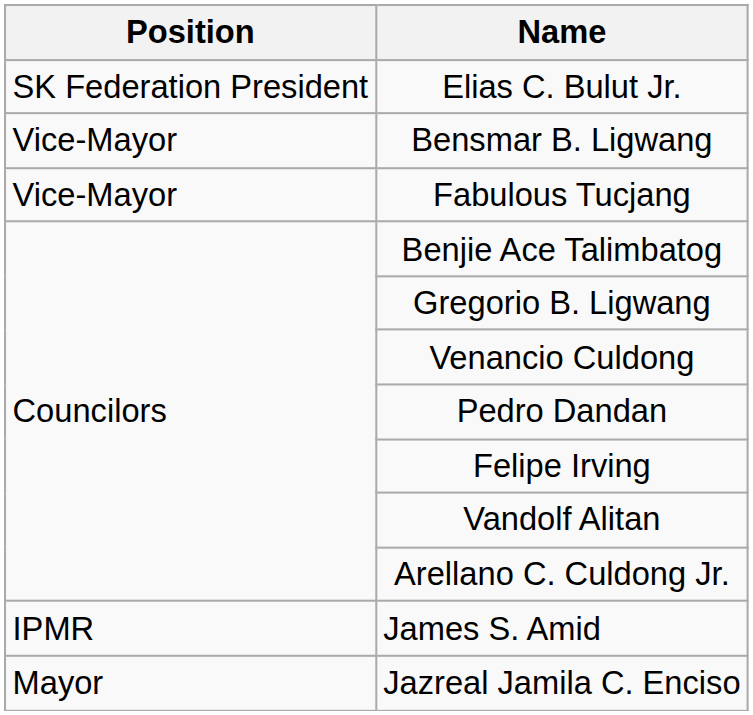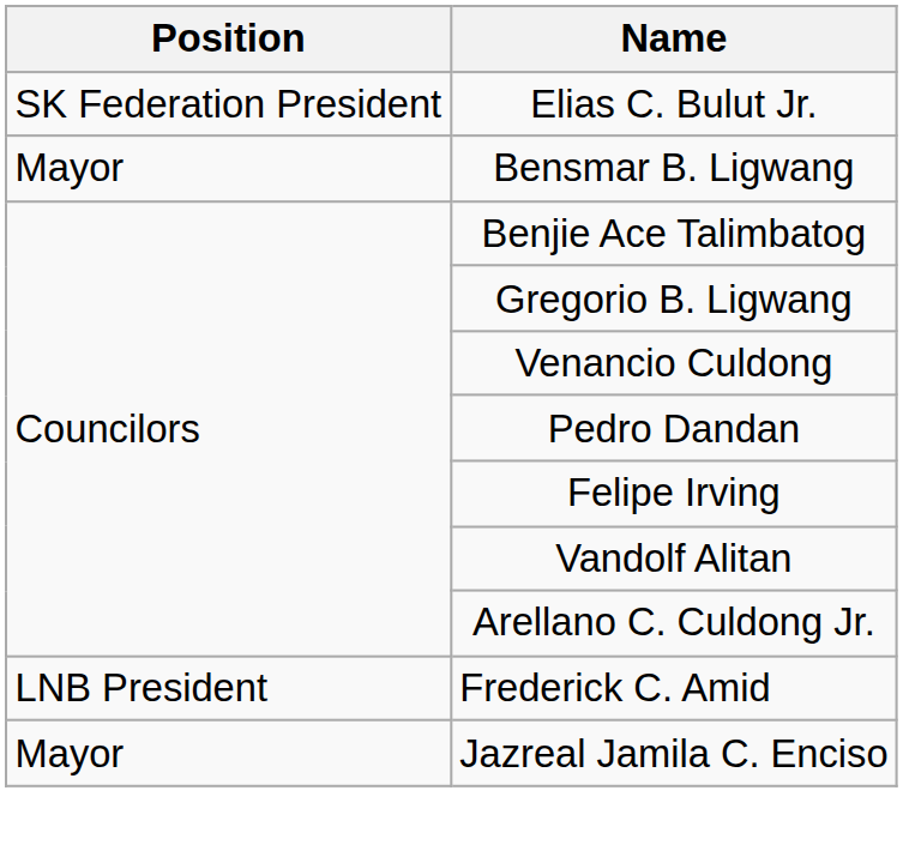Bensmar B. Ligwang | Position: Vice-Mayor -> Mayor
- row: Vice-Mayor | Fabulous Tucjang
+ row: LNB President | Frederick C. Amid
- row: IPMR | James S. Amid
